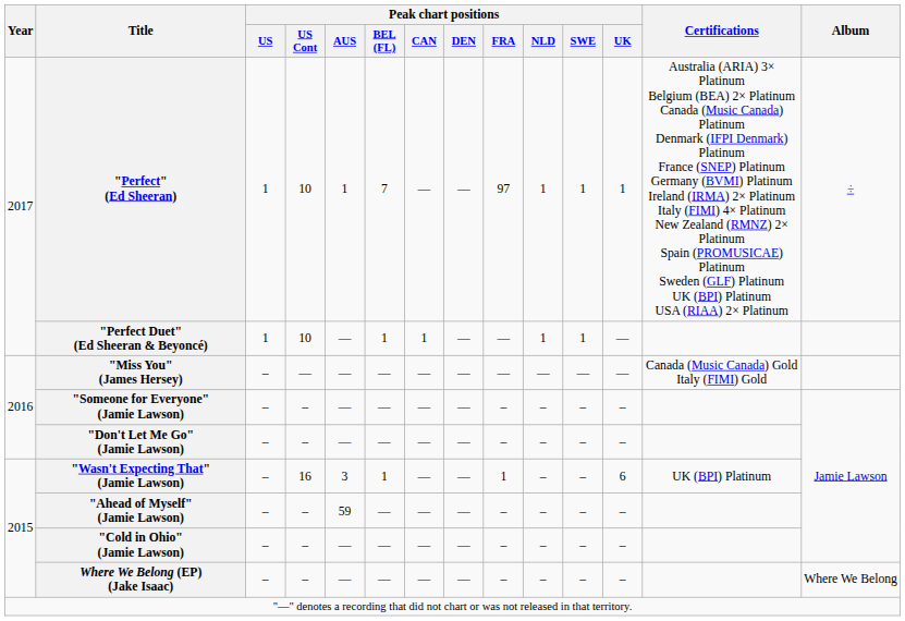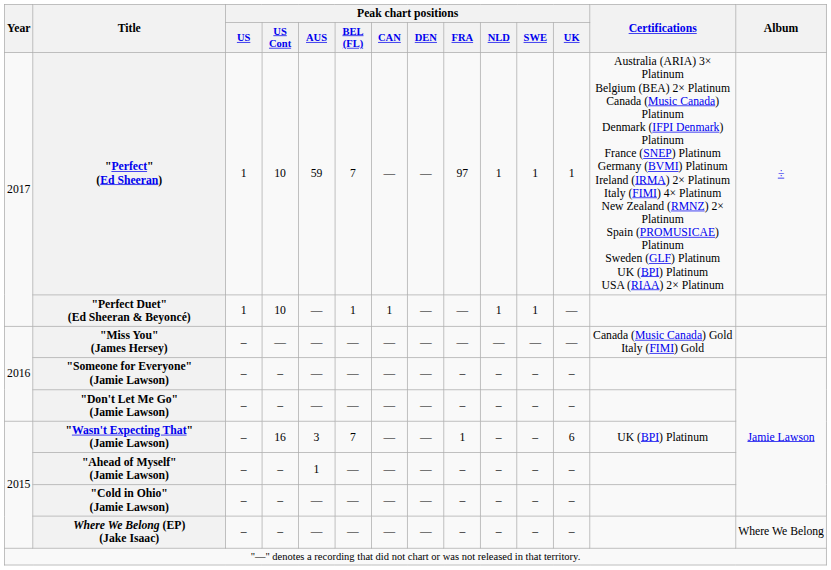"Perfect" (Ed Sheeran) | Peak chart positions / AUS: 1 -> 59
"Wasn't Expecting That" (Jamie Lawson) | Peak chart positions / BEL (FL): 1 -> 7
"Ahead of Myself" (Jamie Lawson) | Peak chart positions / AUS: 59 -> 1
